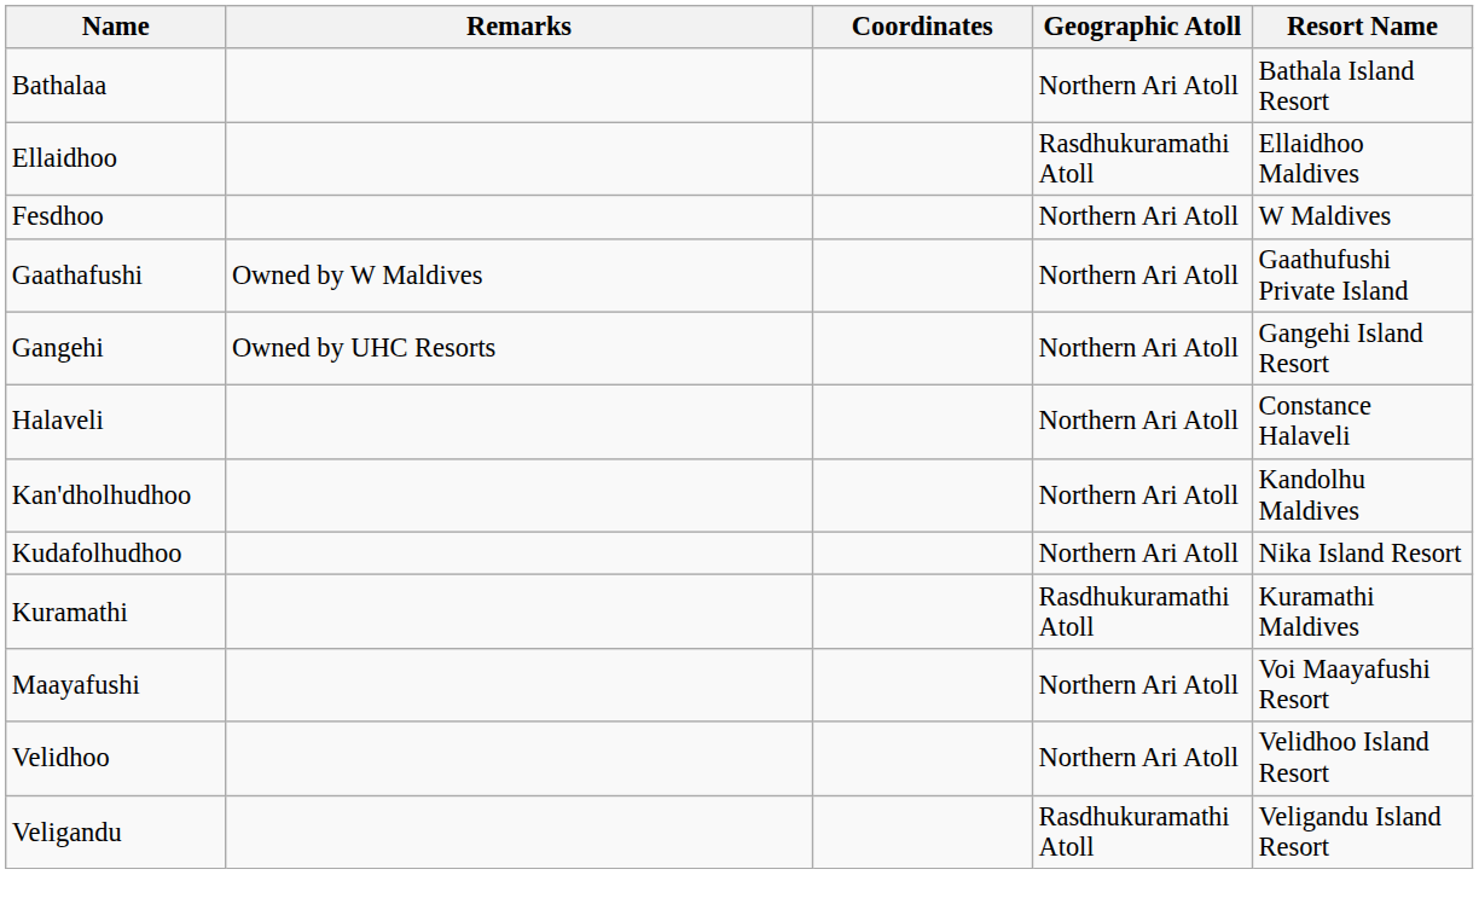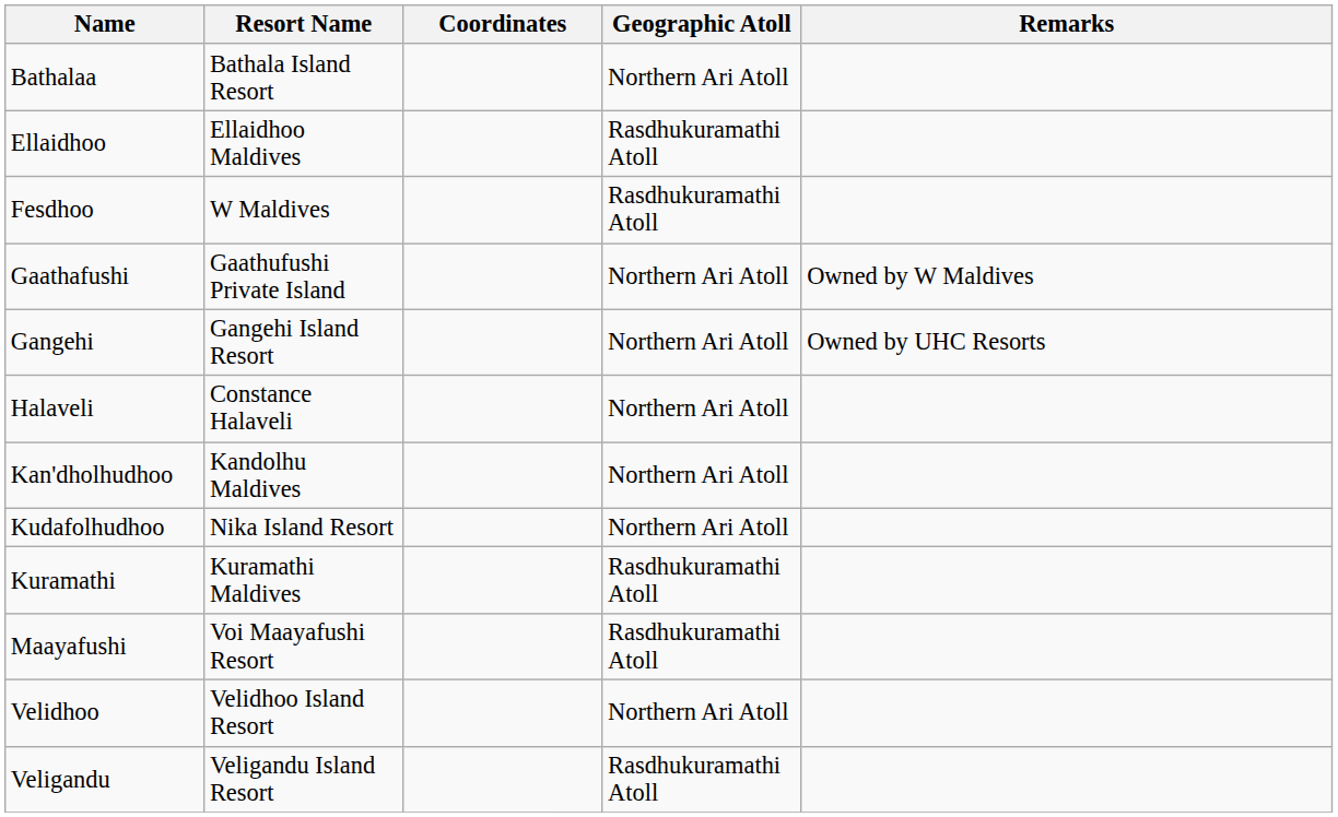columns swapped: Resort Name <-> Remarks
Fesdhoo | Geographic Atoll: Northern Ari Atoll -> Rasdhukuramathi Atoll
Maayafushi | Geographic Atoll: Northern Ari Atoll -> Rasdhukuramathi Atoll
